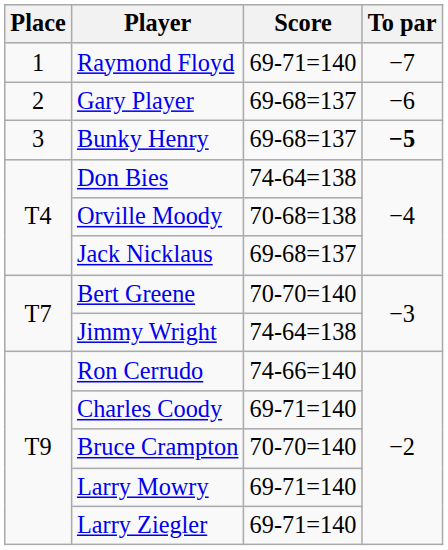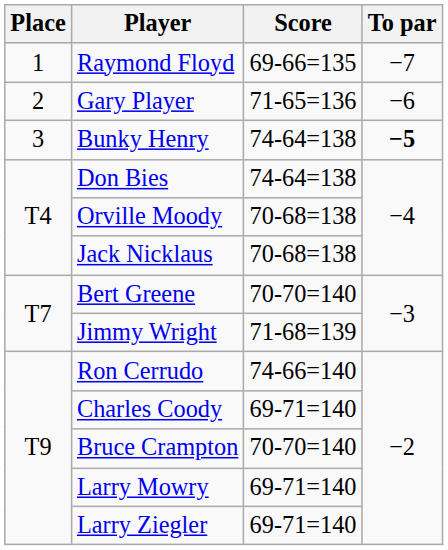Raymond Floyd | Score: 69-71=140 -> 69-66=135
Gary Player | Score: 69-68=137 -> 71-65=136
Bunky Henry | Score: 69-68=137 -> 74-64=138
Jack Nicklaus | Score: 69-68=137 -> 70-68=138
Jimmy Wright | Score: 74-64=138 -> 71-68=139
